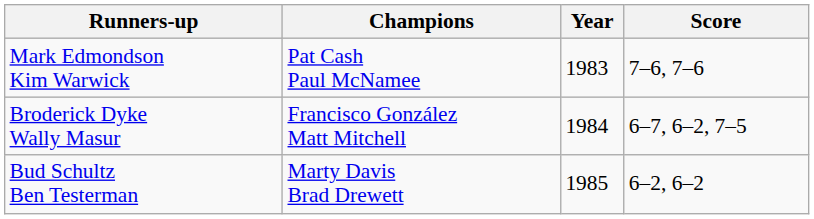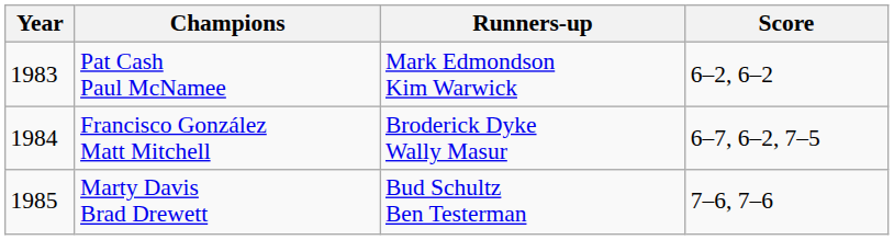columns swapped: Year <-> Runners-up
Pat Cash Paul McNamee | Score: 7–6, 7–6 -> 6–2, 6–2
Marty Davis Brad Drewett | Score: 6–2, 6–2 -> 7–6, 7–6
